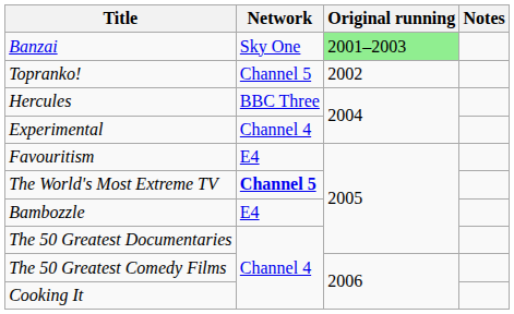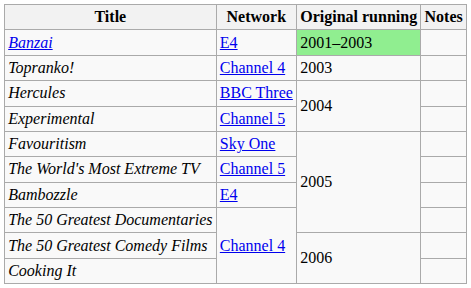Banzai | Network: Sky One -> E4
Topranko! | Network: Channel 5 -> Channel 4
Topranko! | Original running: 2002 -> 2003
Experimental | Network: Channel 4 -> Channel 5
Favouritism | Network: E4 -> Sky One
The World's Most Extreme TV | Network: bold -> normal
